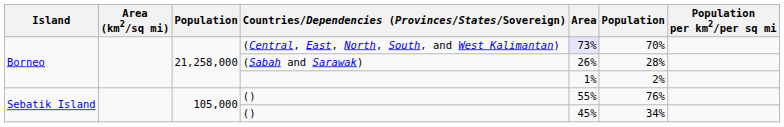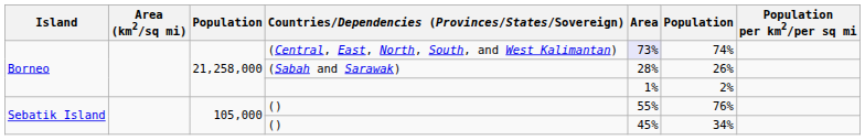(Central, East, North, South, and West Kalimantan) | column 6: 70% -> 74%
(Sabah and Sarawak) | Area: 26% -> 28%
(Sabah and Sarawak) | column 6: 28% -> 26%
